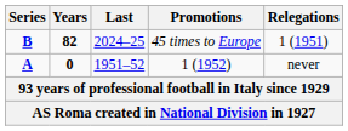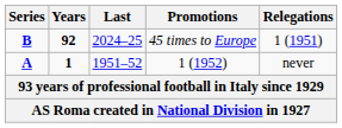45 times to Europe | Years: 82 -> 92
1 (1952) | Years: 0 -> 1
